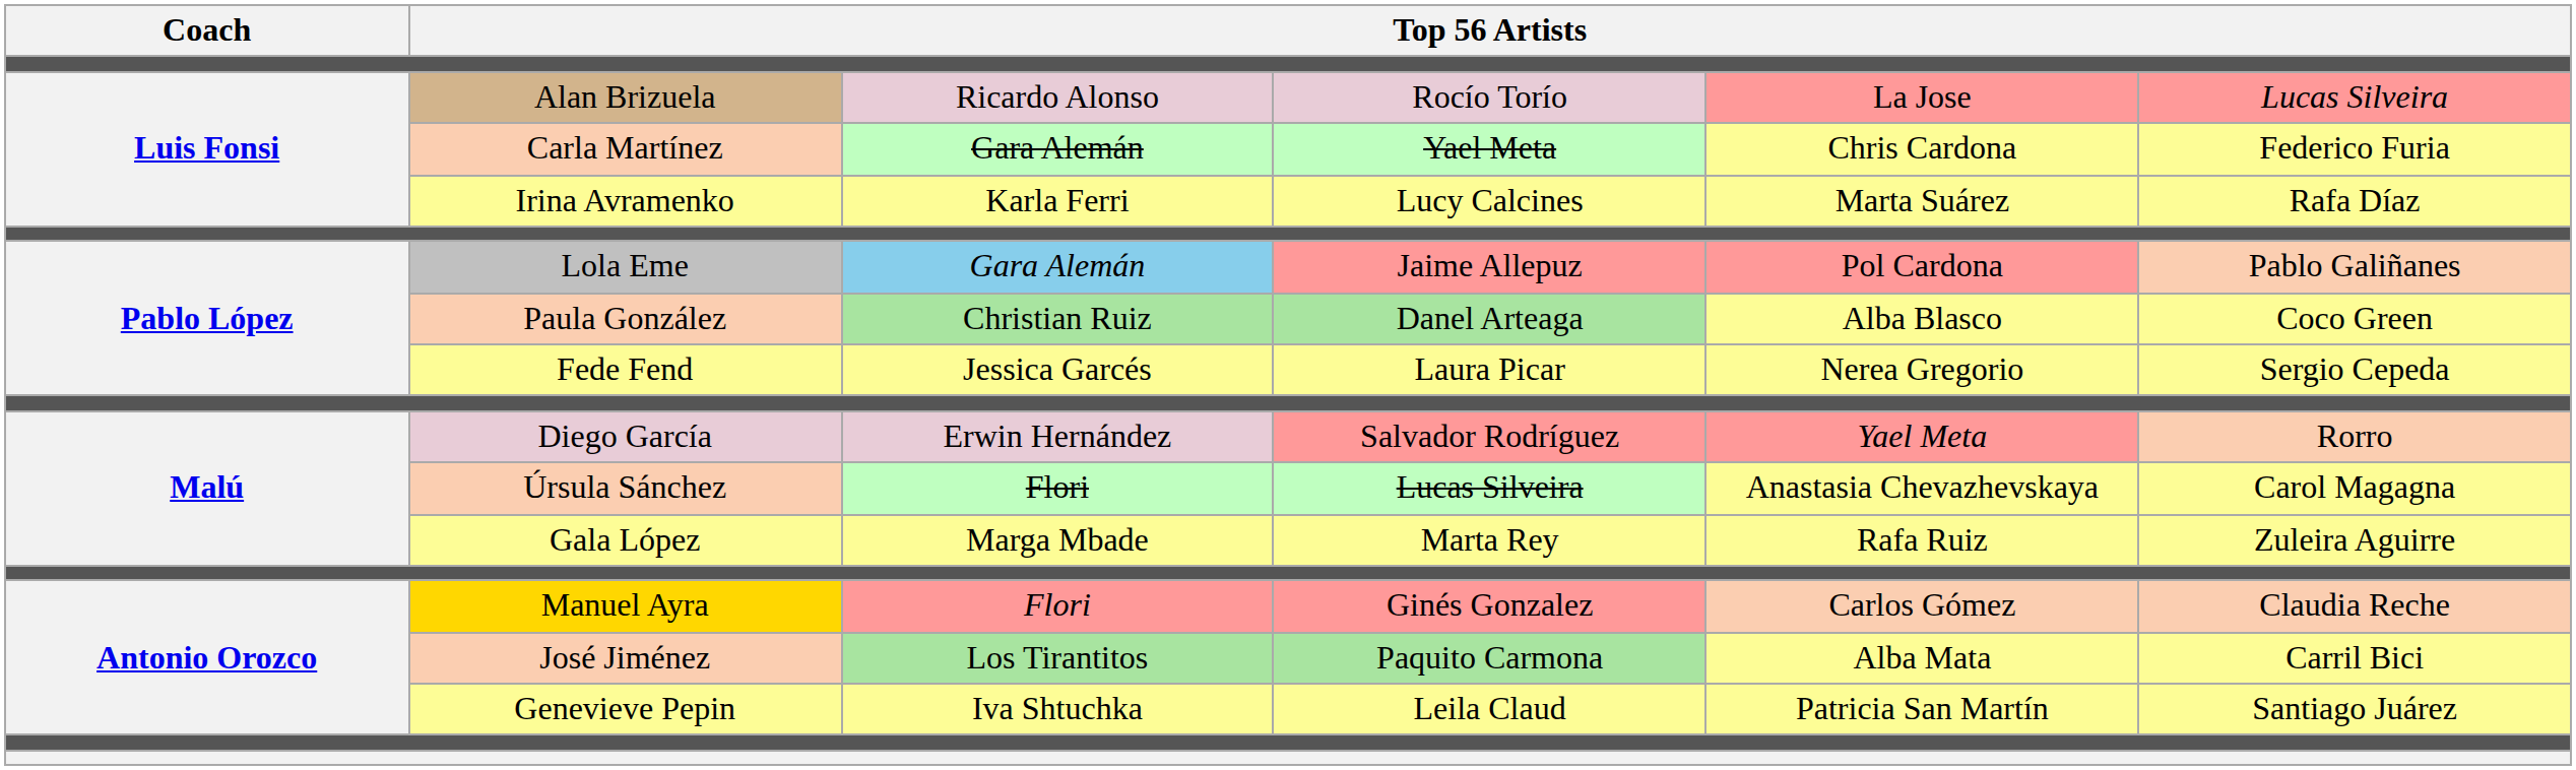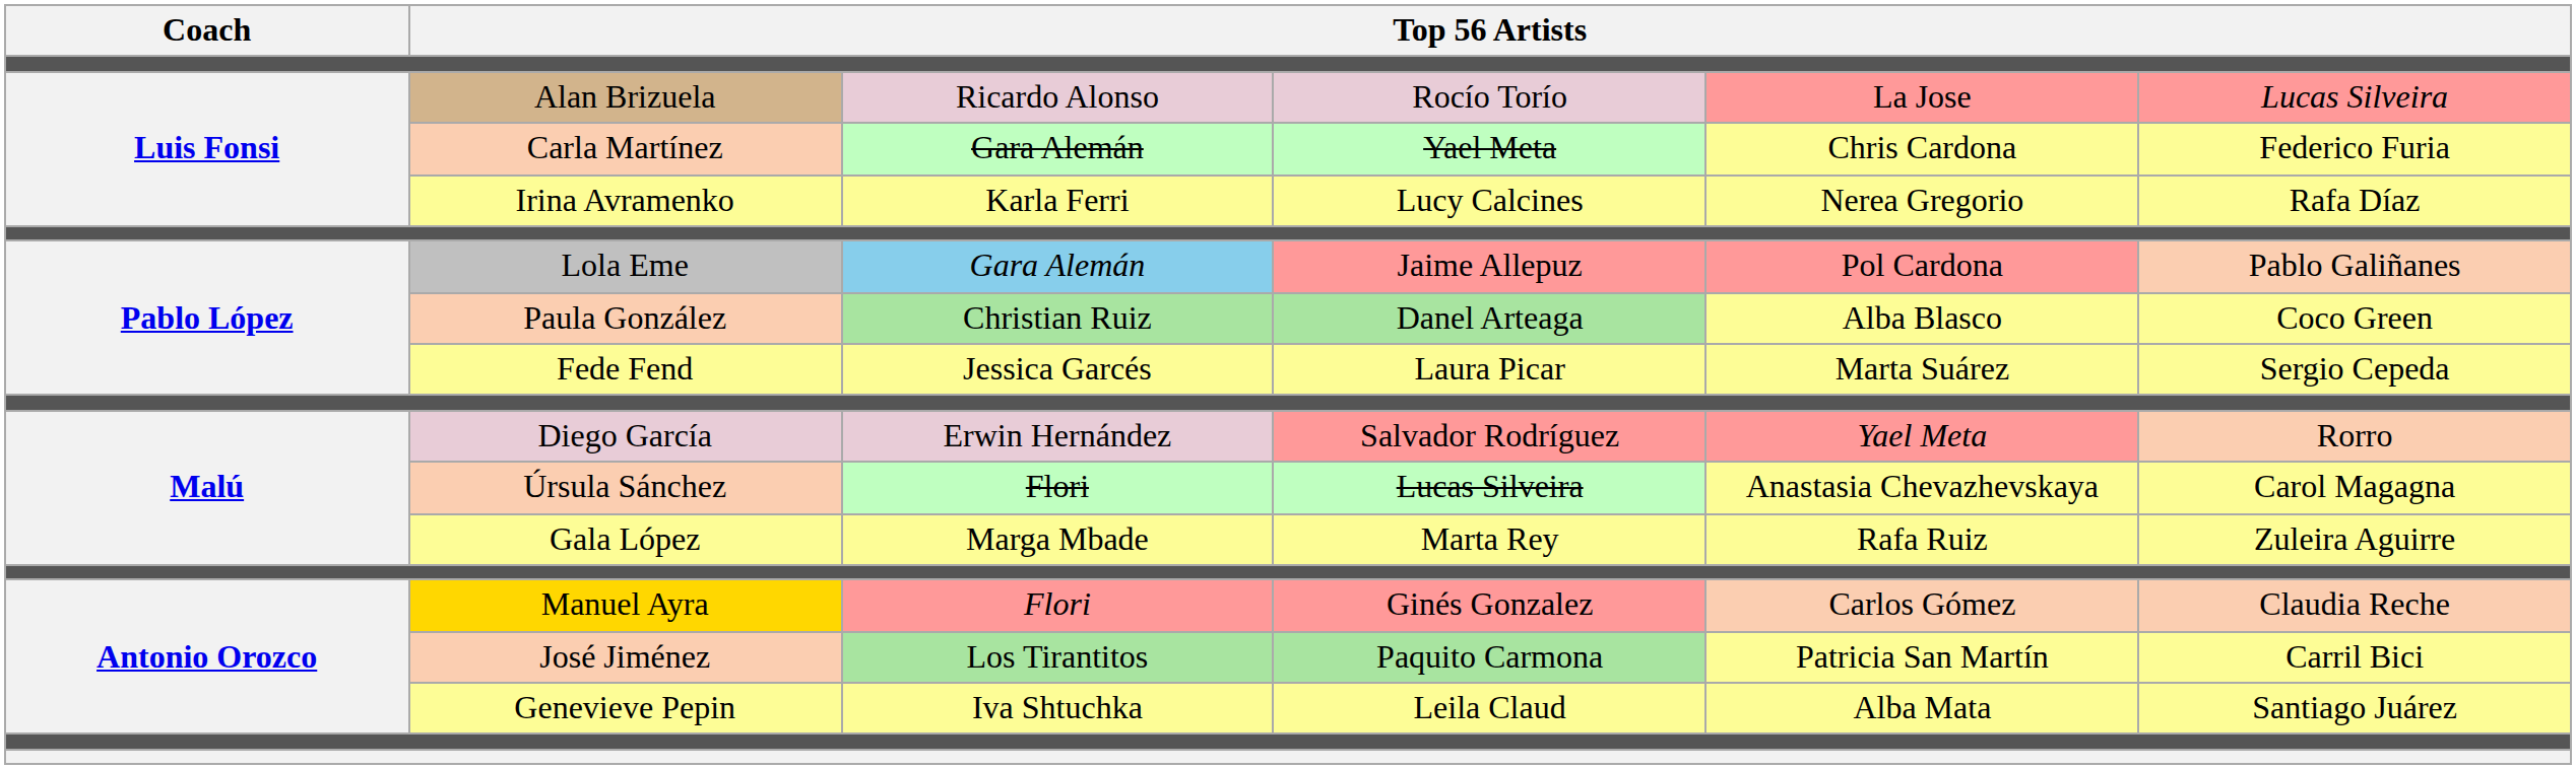Irina Avramenko | column 5: Marta Suárez -> Nerea Gregorio
Fede Fend | column 5: Nerea Gregorio -> Marta Suárez
José Jiménez | column 5: Alba Mata -> Patricia San Martín
Genevieve Pepin | column 5: Patricia San Martín -> Alba Mata
